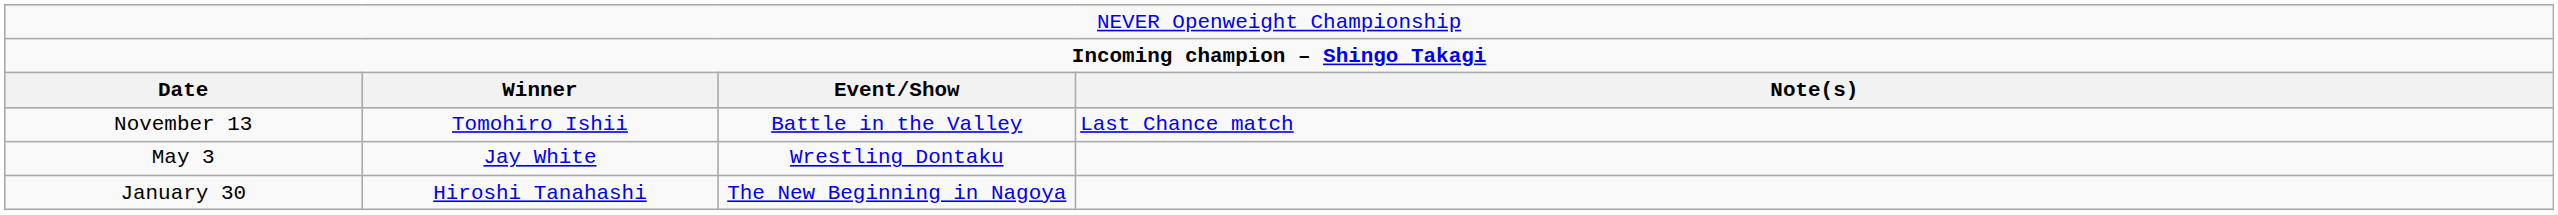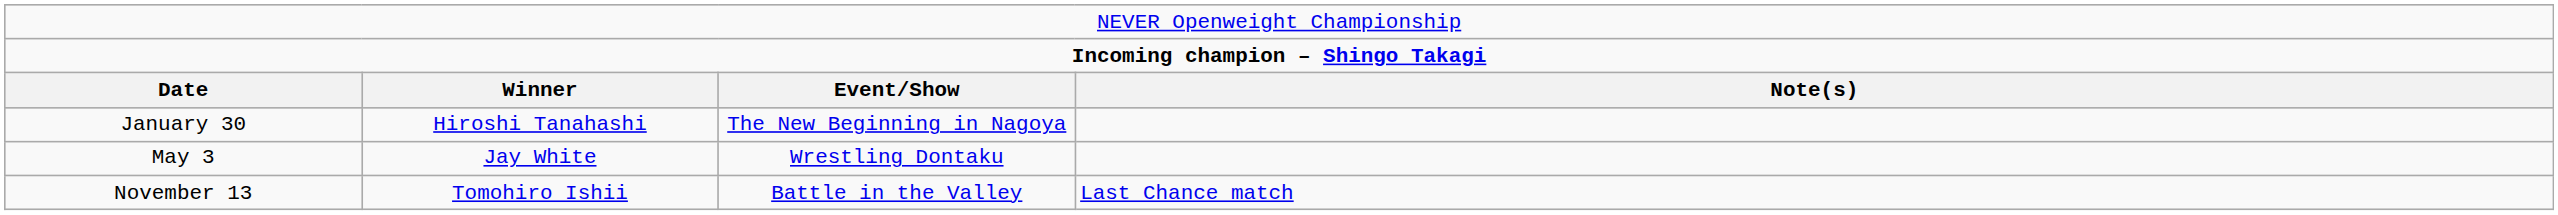rows swapped: January 30 <-> November 13
